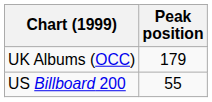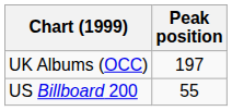UK Albums (OCC) | Peak position: 179 -> 197
